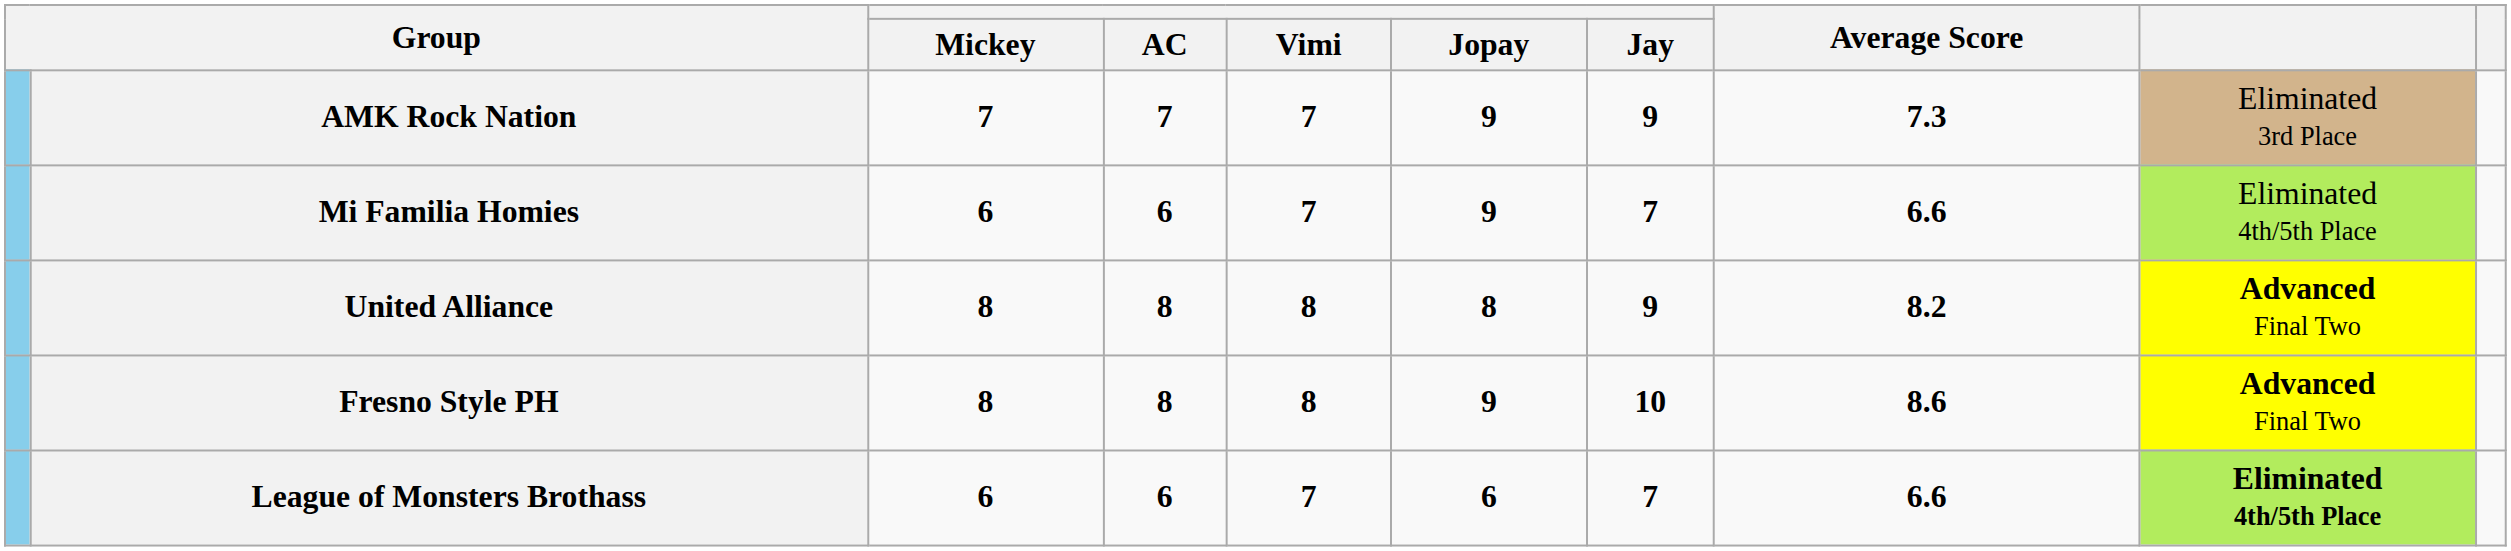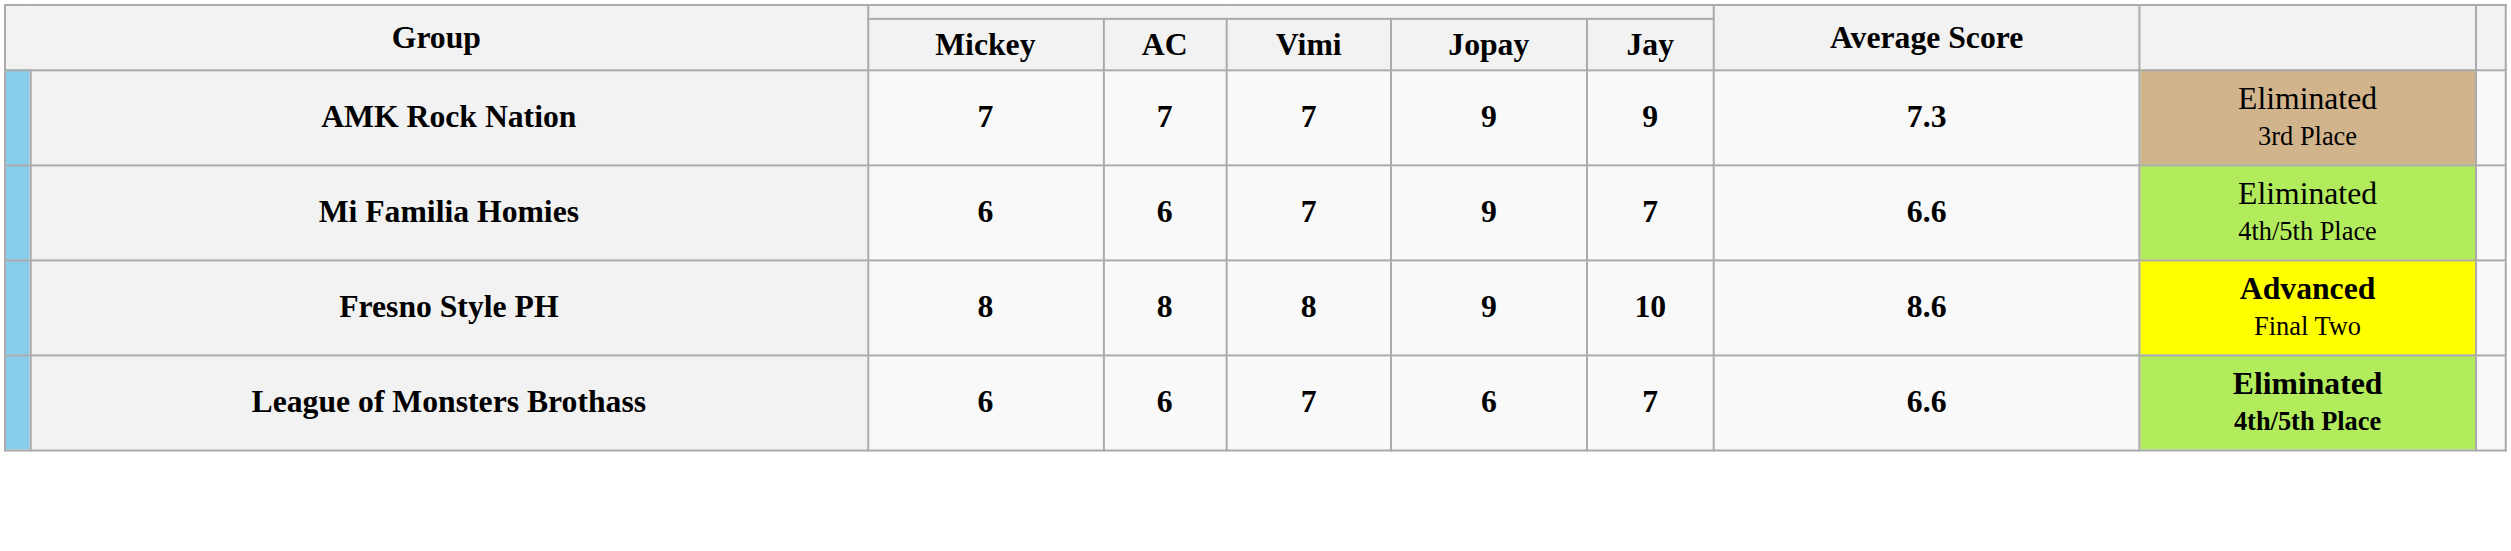- row: United Alliance | 8 | 8 | 8 | 8 | 9 | 8.2 | Advanced Final Two
